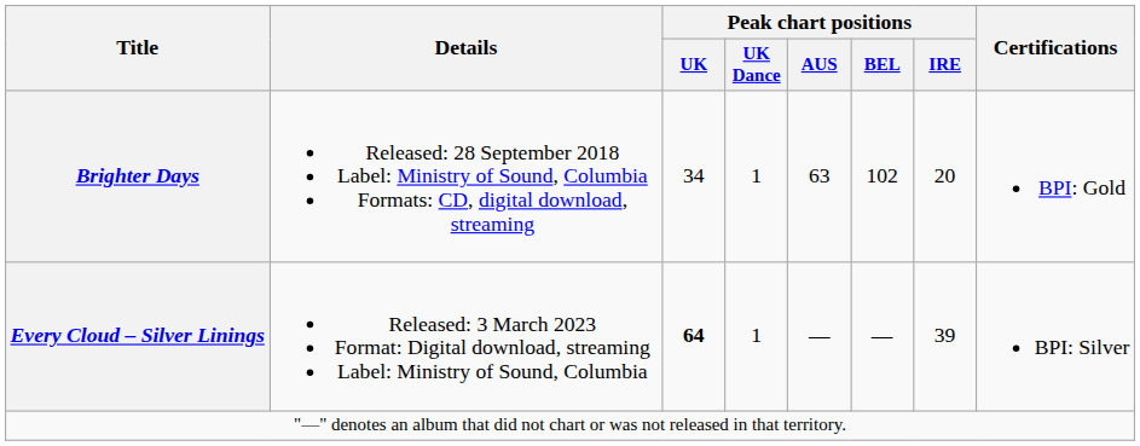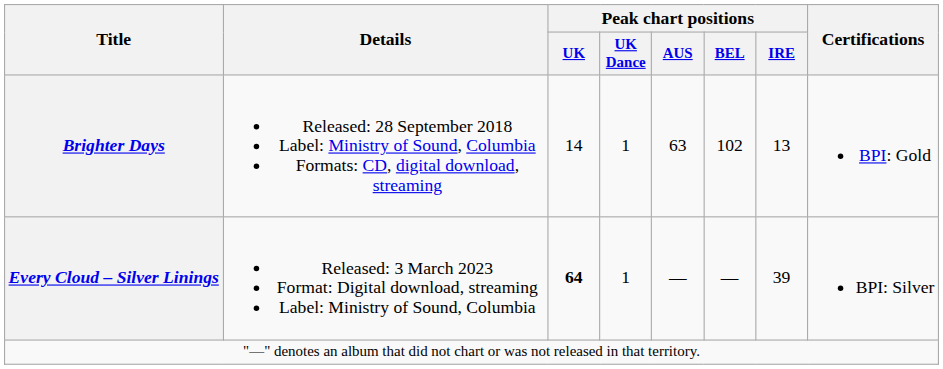Brighter Days | Peak chart positions / UK: 34 -> 14
Brighter Days | Peak chart positions / IRE: 20 -> 13
